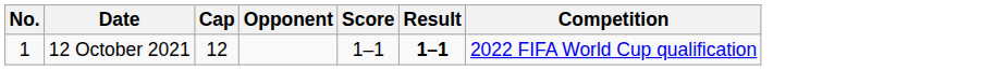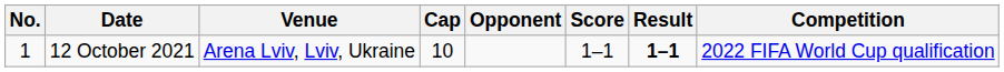+ column: Venue | Arena Lviv, Lviv, Ukraine
12 October 2021 | Cap: 12 -> 10
